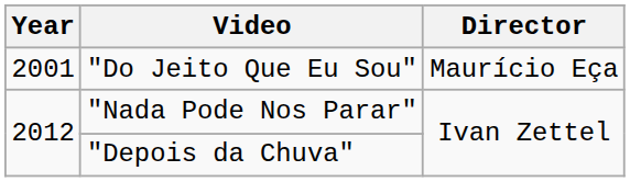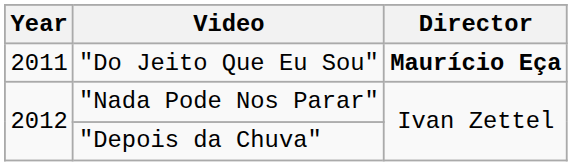"Do Jeito Que Eu Sou" | Year: 2001 -> 2011
"Do Jeito Que Eu Sou" | Director: normal -> bold
